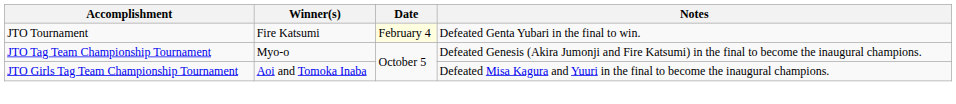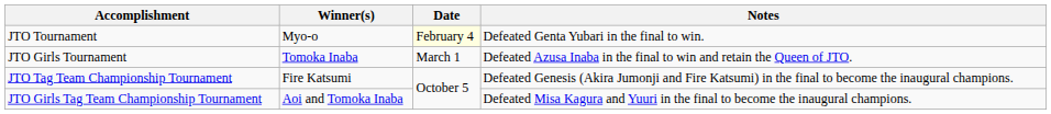JTO Tournament | Winner(s): Fire Katsumi -> Myo-o
+ row: JTO Girls Tournament | Tomoka Inaba | March 1 | Defeated Azusa Inaba in the final to win and retain the Queen of JTO.
JTO Tag Team Championship Tournament | Winner(s): Myo-o -> Fire Katsumi
